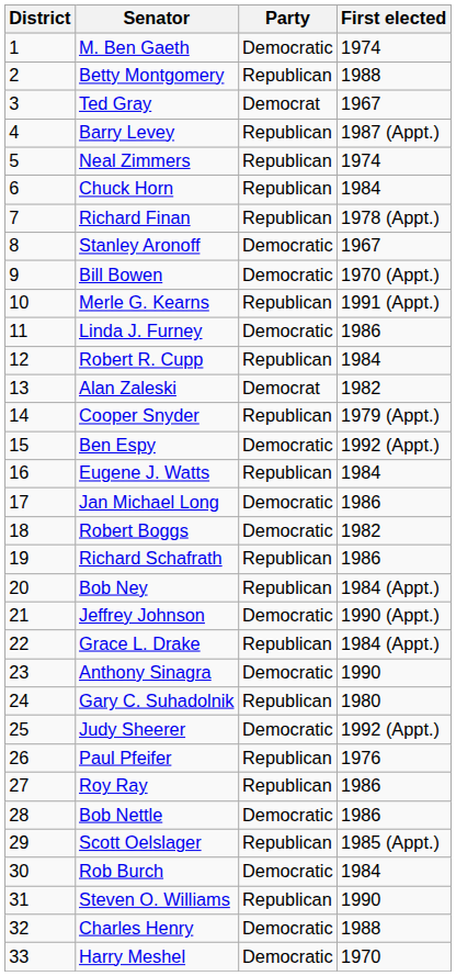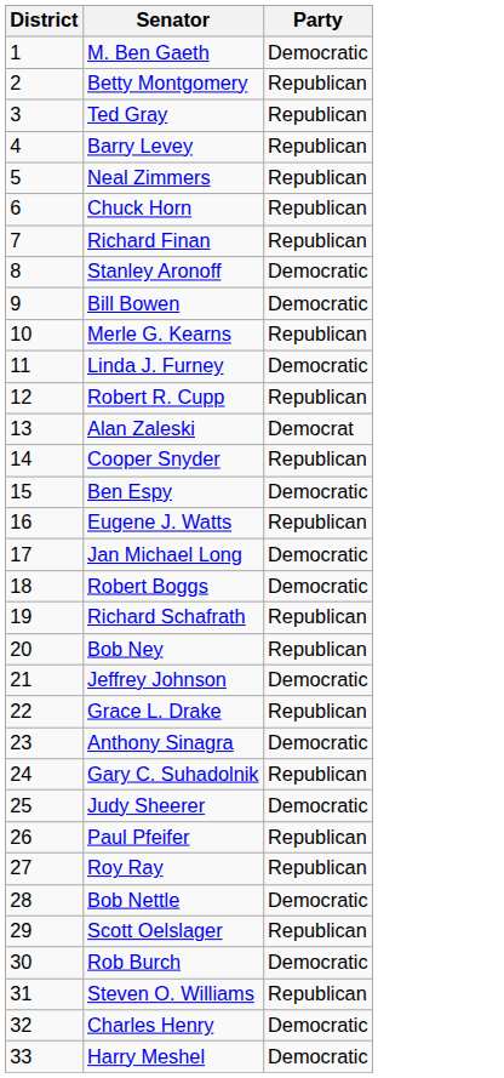- column: First elected | 1974 | 1988 | 1967 | 1987 (Appt.) | 1974 | 1984 | 1978 (Appt.) | 1967 | 1970 (Appt.) | 1991 (Appt.) | 1986 | 1984 | 1982 | 1979 (Appt.) | 1992 (Appt.) | 1984 | 1986 | 1982 | 1986 | 1984 (Appt.) | 1990 (Appt.) | 1984 (Appt.) | 1990 | 1980 | 1992 (Appt.) | 1976 | 1986 | 1986 | 1985 (Appt.) | 1984 | 1990 | 1988 | 1970
Ted Gray | Party: Democrat -> Republican
